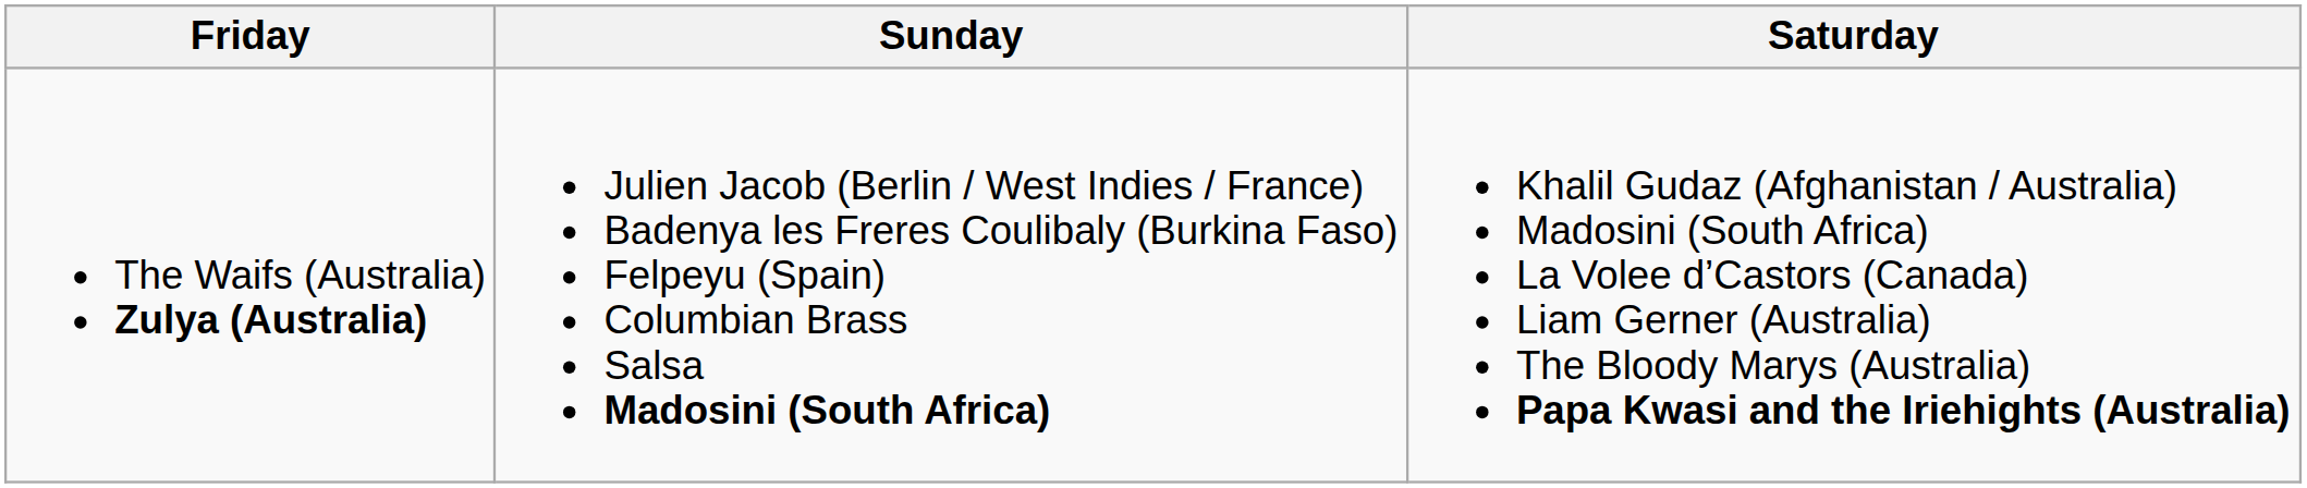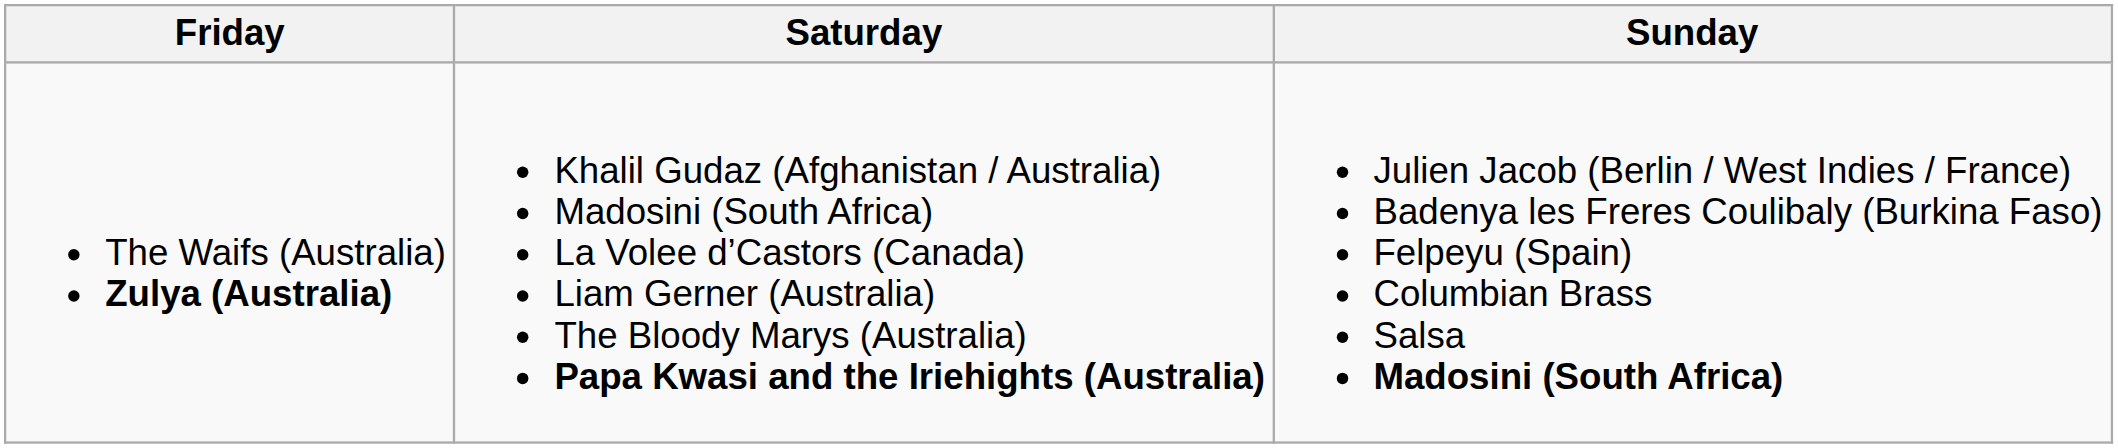columns swapped: Saturday <-> Sunday
